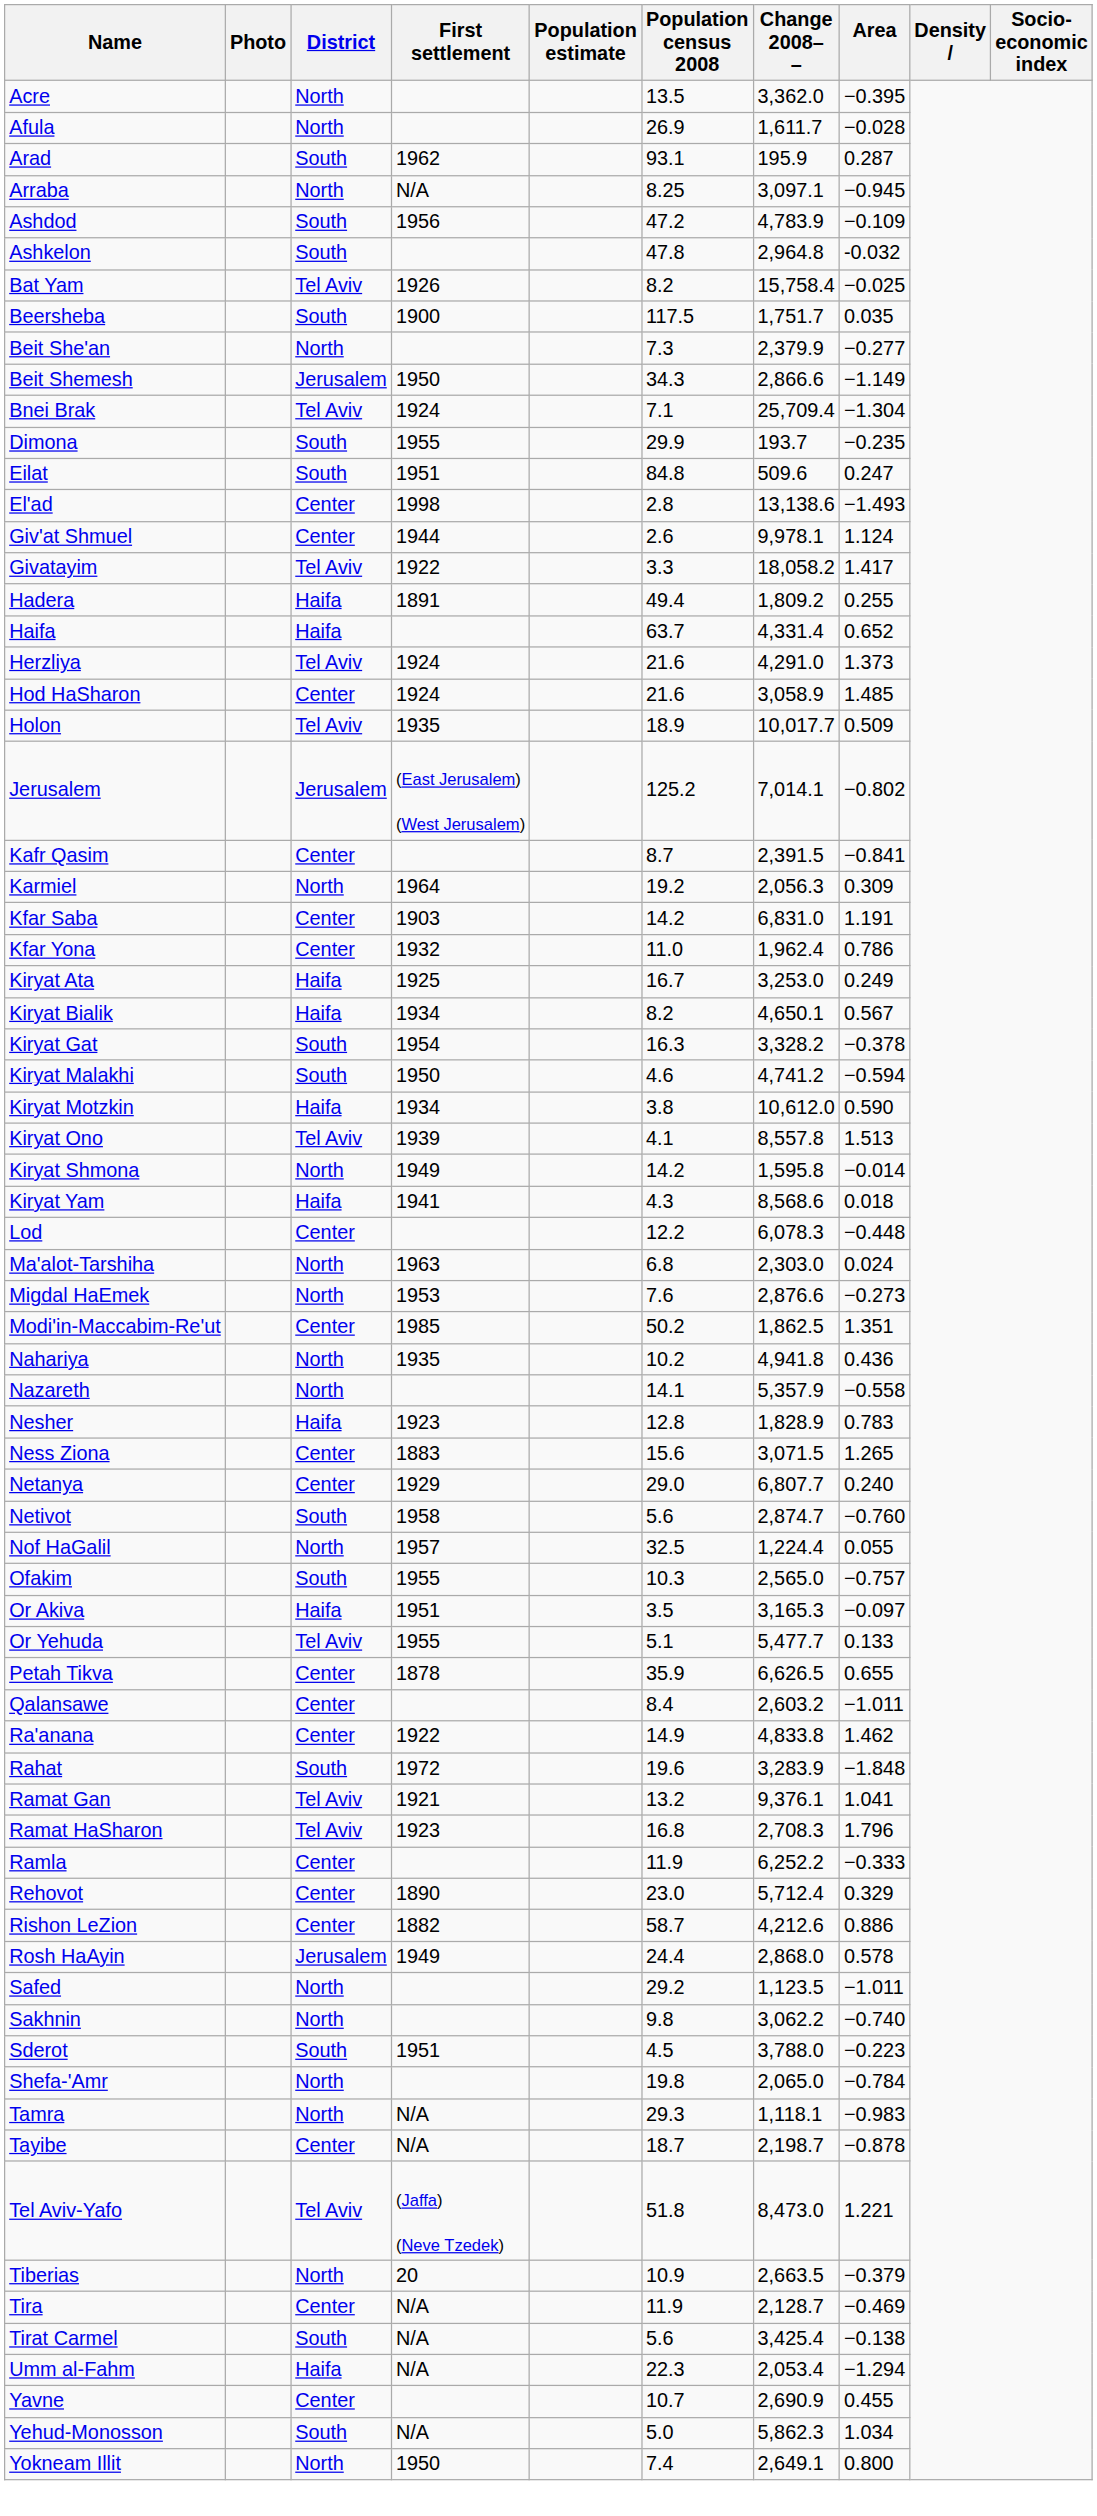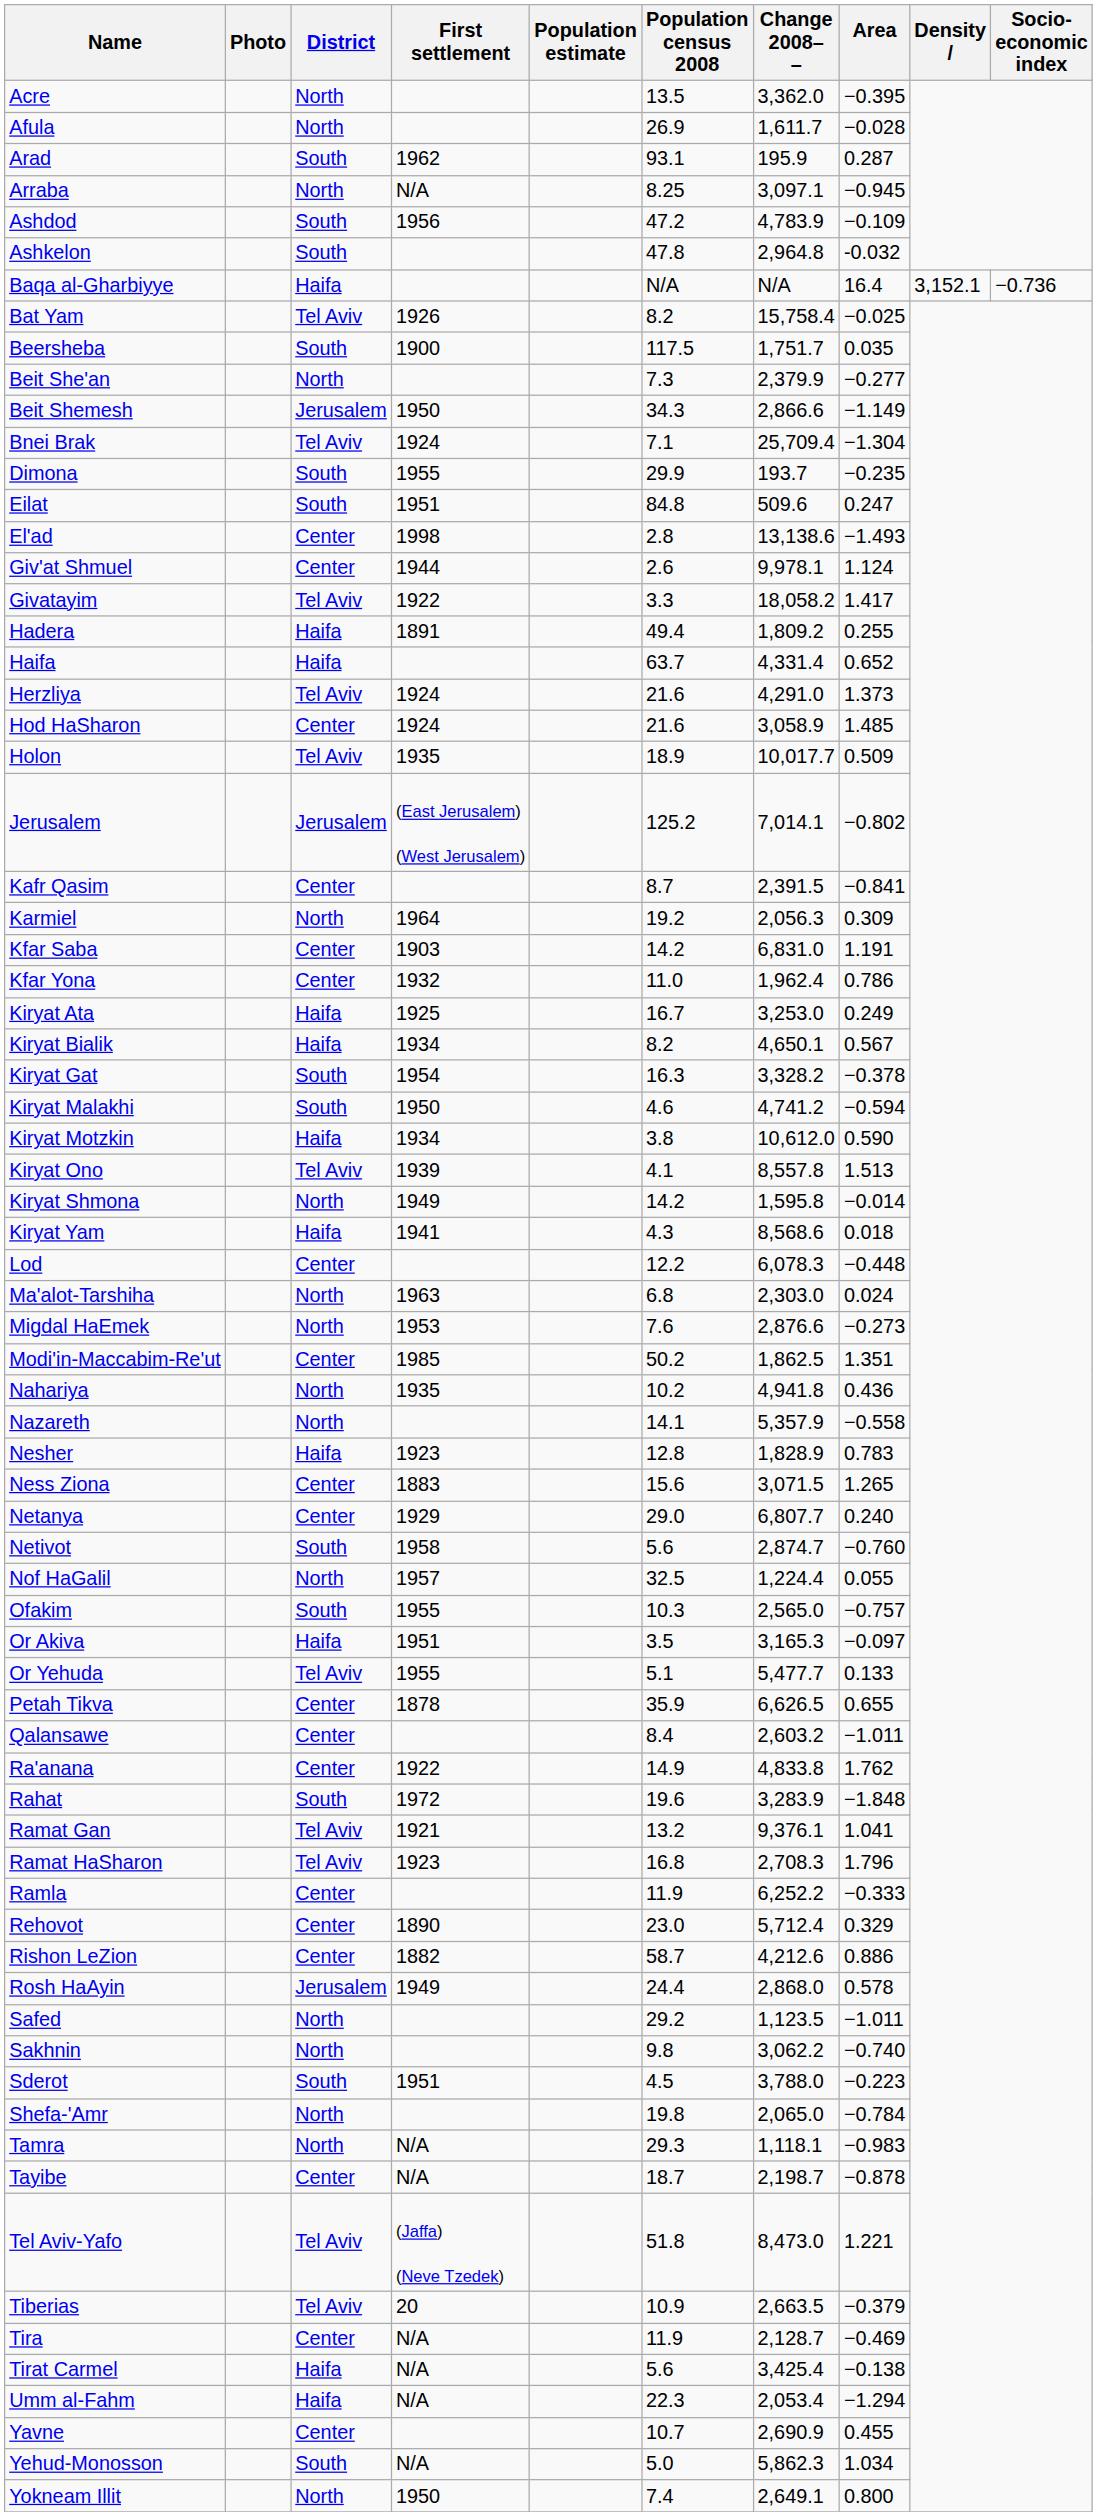+ row: Baqa al-Gharbiyye | Haifa | N/A | N/A | 16.4 | 3,152.1 | −0.736
Ra'anana | Area: 1.462 -> 1.762
Tiberias | District: North -> Tel Aviv
Tirat Carmel | District: South -> Haifa
